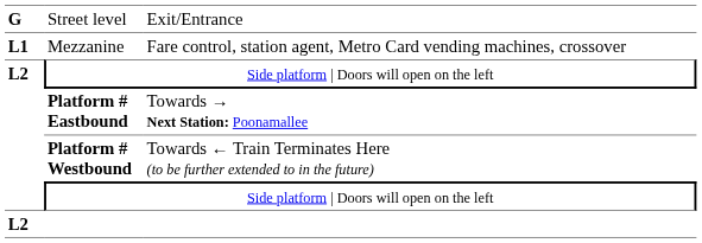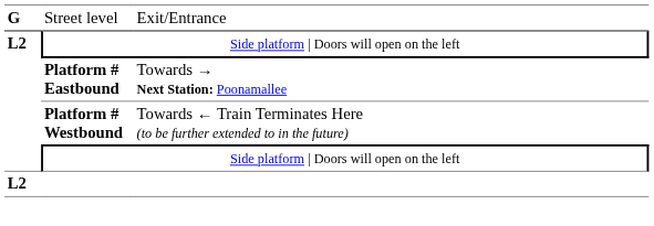- row: L1 | Mezzanine | Fare control, station agent, Metro Card vending machines, crossover
